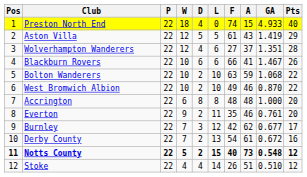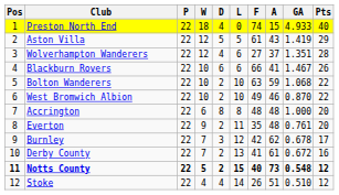Everton | A: 46 -> 48
Burnley | GA: 0.677 -> 0.678
Derby County | F: 54 -> 41
